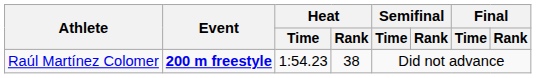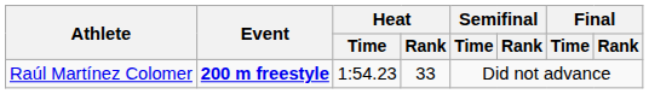Raúl Martínez Colomer | Heat / Rank: 38 -> 33
